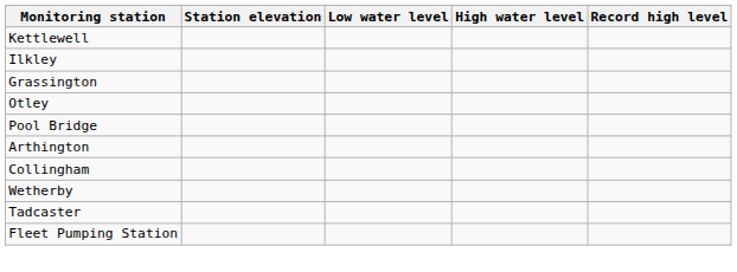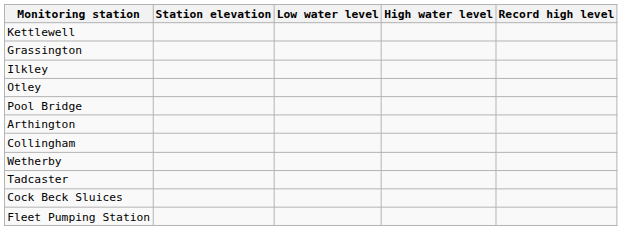rows swapped: Grassington <-> Ilkley
+ row: Cock Beck Sluices
